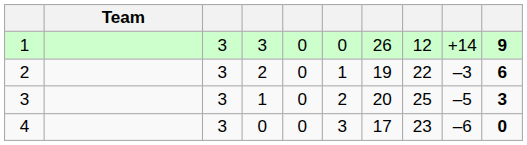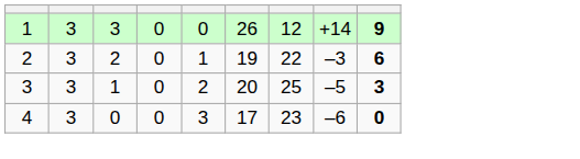- column: Team
